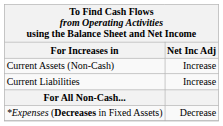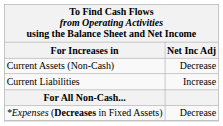Current Assets (Non-Cash) | Net Inc Adj: Increase -> Decrease
